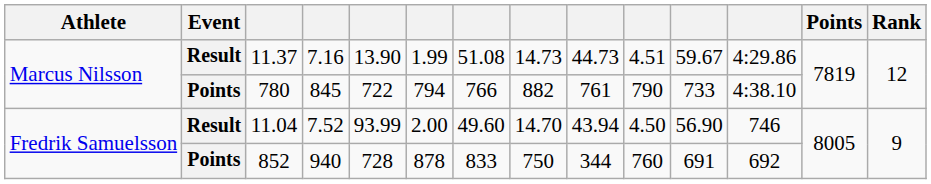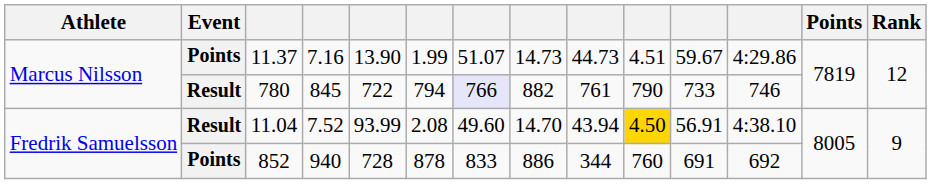11.37 | Event: Result -> Points
11.37 | column 7: 51.08 -> 51.07
780 | Event: Points -> Result
780 | column 7: no background -> lavender background
780 | column 12: 4:38.10 -> 746
11.04 | column 6: 2.00 -> 2.08
11.04 | column 10: no background -> gold background
11.04 | column 11: 56.90 -> 56.91
11.04 | column 12: 746 -> 4:38.10
852 | column 8: 750 -> 886
